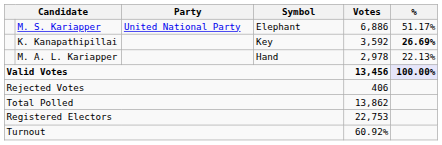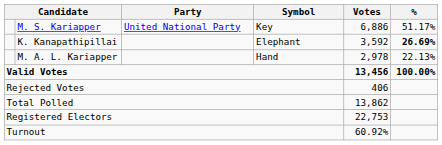M. S. Kariapper | Symbol: Elephant -> Key
K. Kanapathipillai | Symbol: Key -> Elephant
Valid Votes | %: lavender background -> no background
